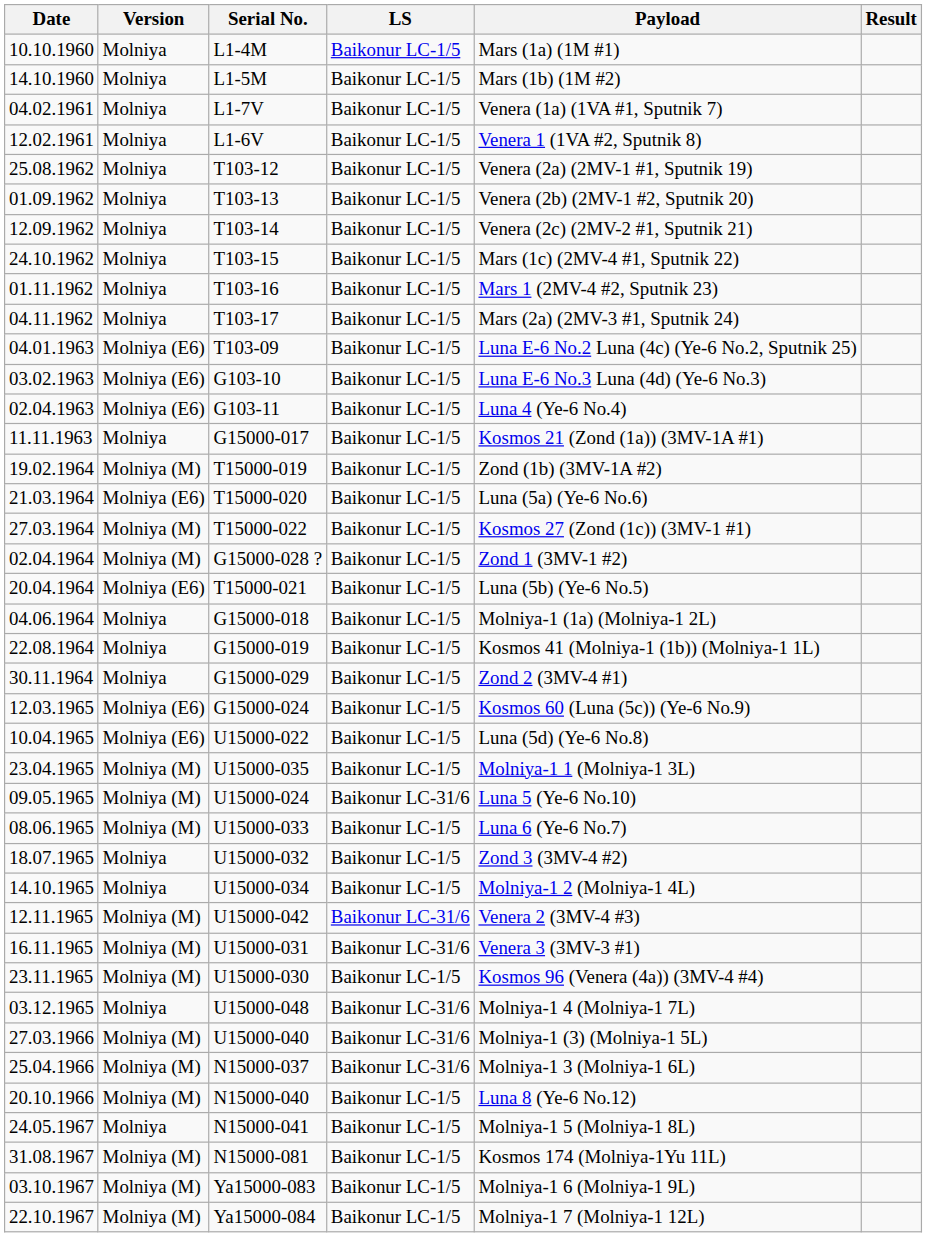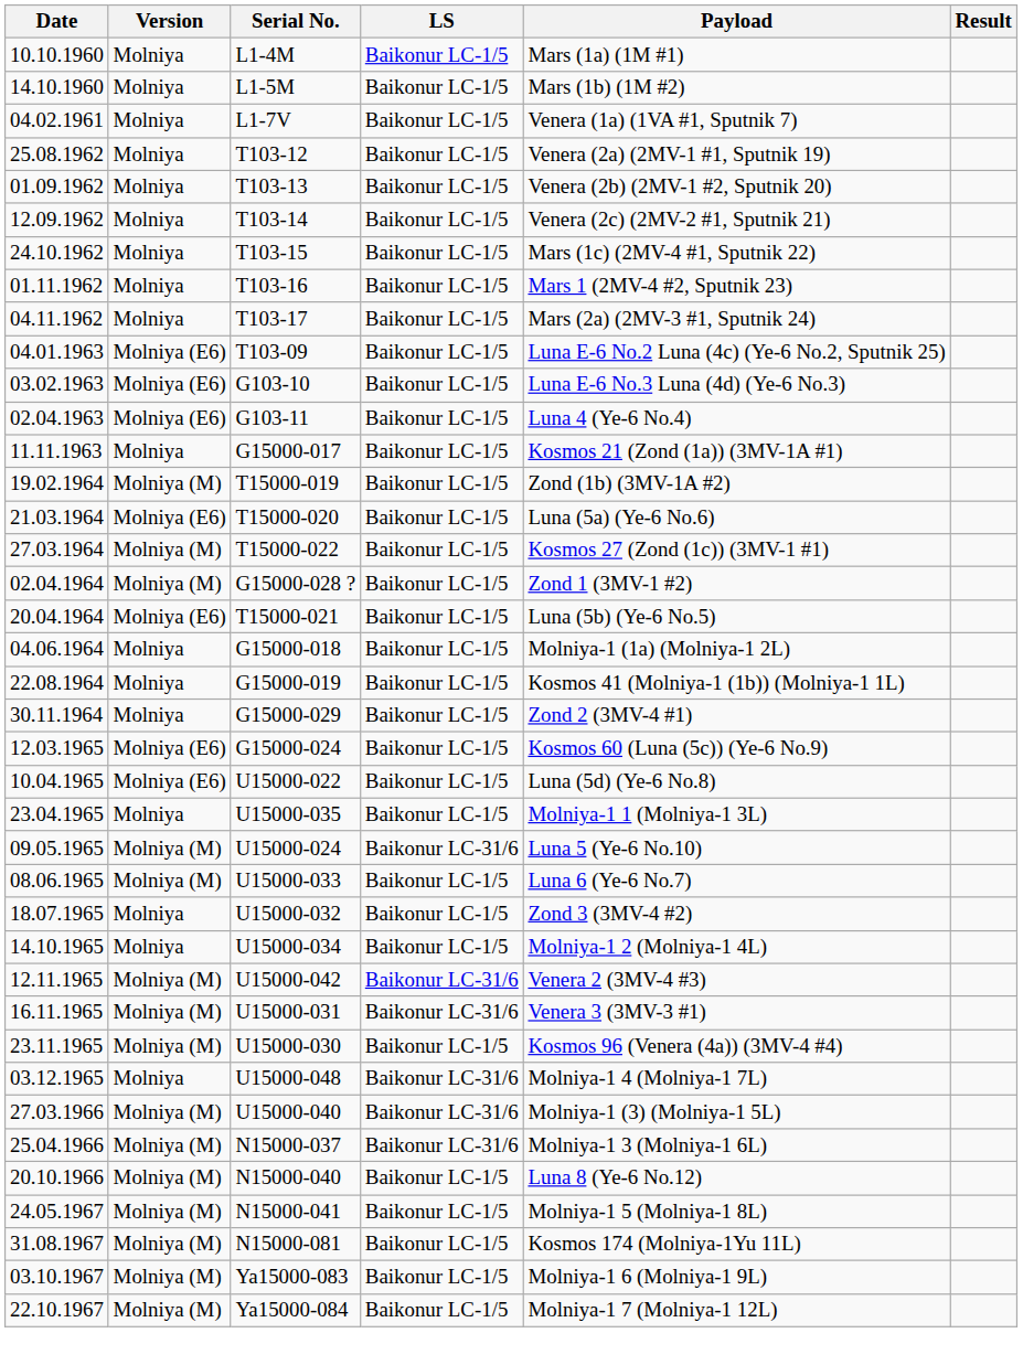- row: 12.02.1961 | Molniya | L1-6V | Baikonur LC-1/5 | Venera 1 (1VA #2, Sputnik 8)
23.04.1965 | Version: Molniya (M) -> Molniya
24.05.1967 | Version: Molniya -> Molniya (M)
